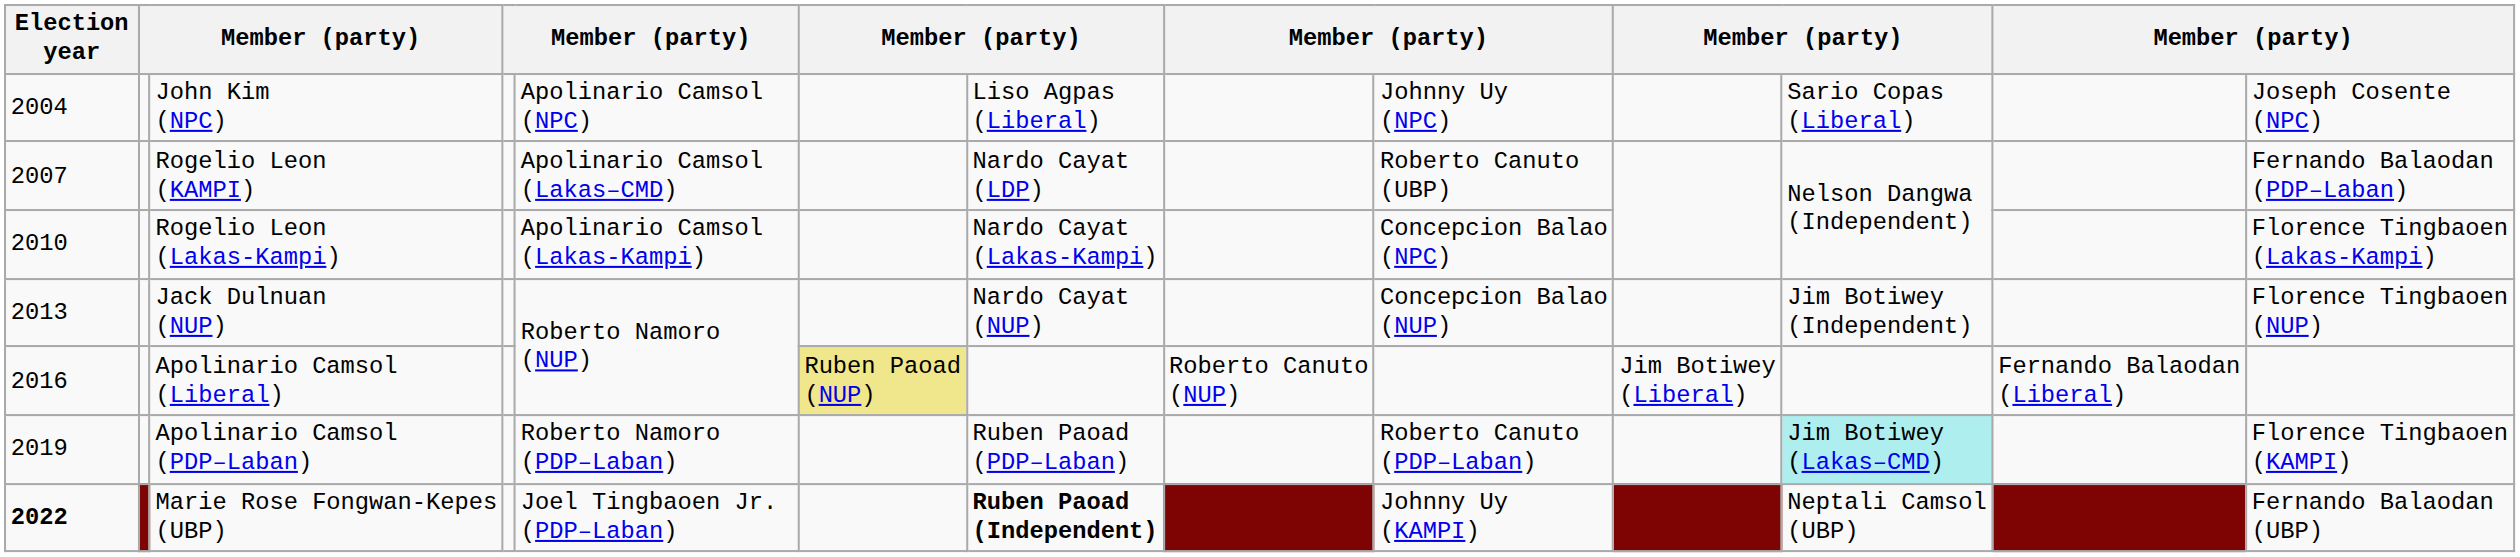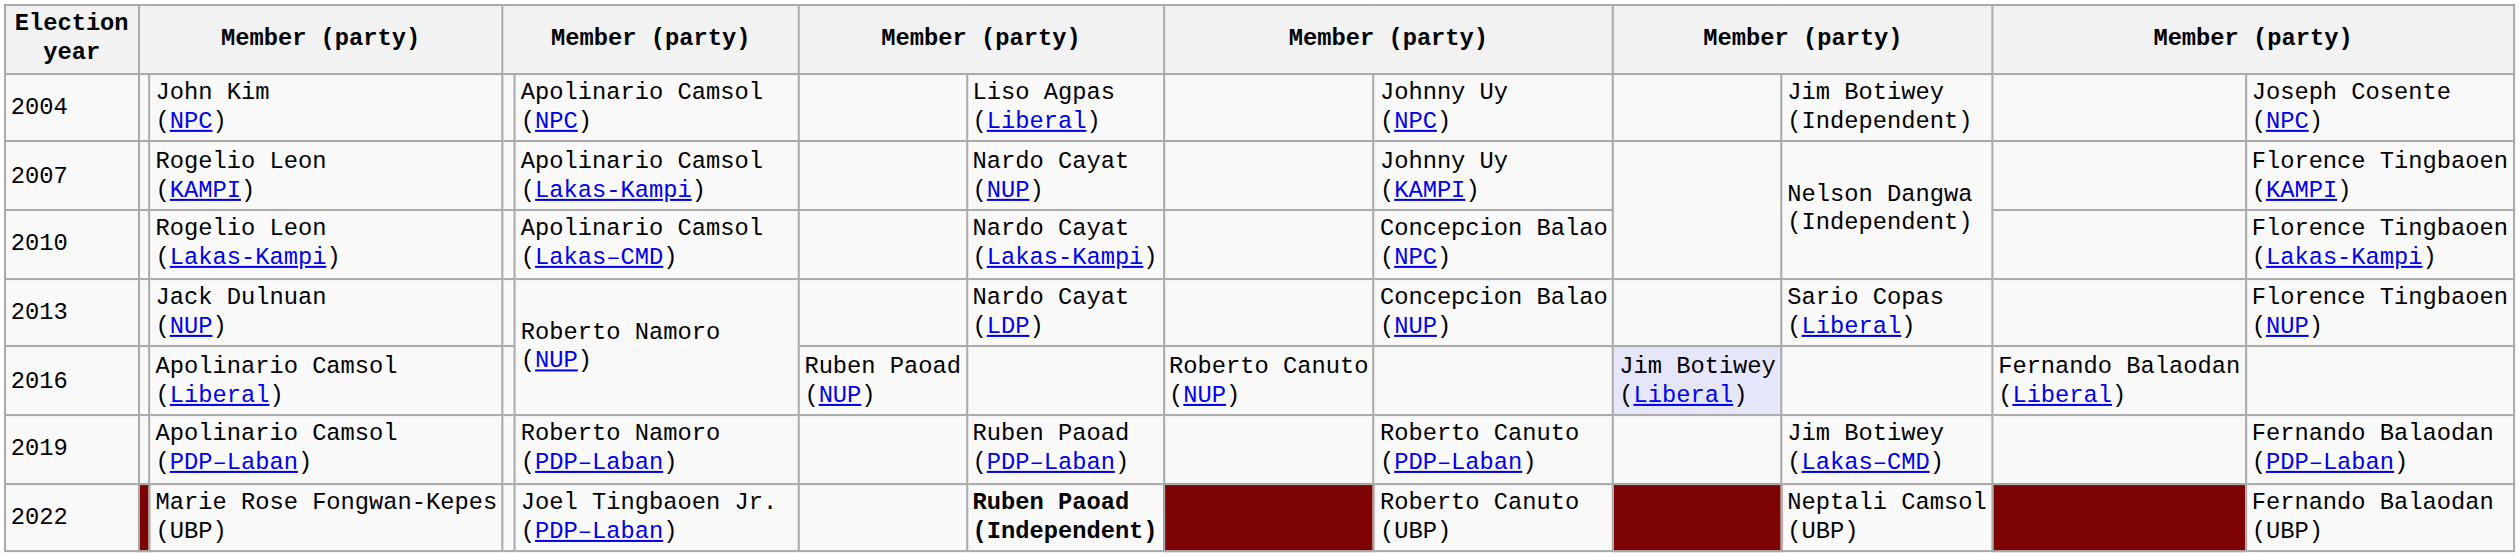John Kim (NPC) | column 11: Sario Copas (Liberal) -> Jim Botiwey (Independent)
Rogelio Leon (KAMPI) | column 5: Apolinario Camsol (Lakas–CMD) -> Apolinario Camsol (Lakas-Kampi)
Rogelio Leon (KAMPI) | column 7: Nardo Cayat (LDP) -> Nardo Cayat (NUP)
Rogelio Leon (KAMPI) | column 9: Roberto Canuto (UBP) -> Johnny Uy (KAMPI)
Rogelio Leon (KAMPI) | column 13: Fernando Balaodan (PDP–Laban) -> Florence Tingbaoen (KAMPI)
Rogelio Leon (Lakas-Kampi) | column 5: Apolinario Camsol (Lakas-Kampi) -> Apolinario Camsol (Lakas–CMD)
Jack Dulnuan (NUP) | column 7: Nardo Cayat (NUP) -> Nardo Cayat (LDP)
Jack Dulnuan (NUP) | column 11: Jim Botiwey (Independent) -> Sario Copas (Liberal)
Apolinario Camsol (Liberal) | column 6: khaki background -> no background
Apolinario Camsol (Liberal) | column 10: no background -> lavender background
Apolinario Camsol (PDP–Laban) | column 11: paleturquoise background -> no background
Apolinario Camsol (PDP–Laban) | column 13: Florence Tingbaoen (KAMPI) -> Fernando Balaodan (PDP–Laban)
Marie Rose Fongwan-Kepes (UBP) | Election year: bold -> normal
Marie Rose Fongwan-Kepes (UBP) | column 9: Johnny Uy (KAMPI) -> Roberto Canuto (UBP)
